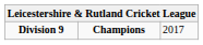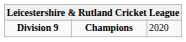Division 9 | column 3: 2017 -> 2020
